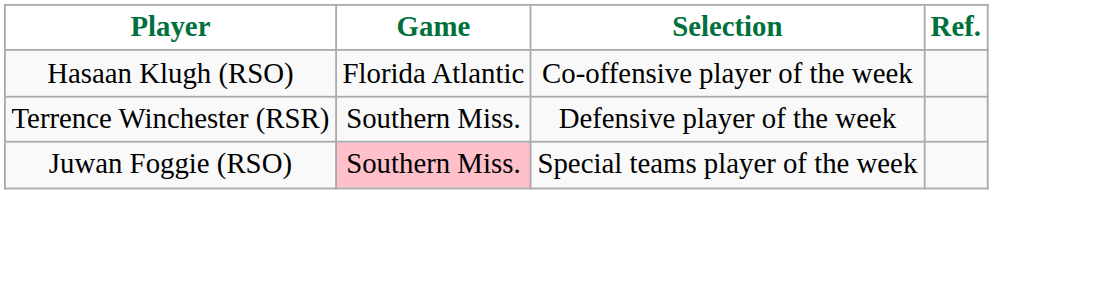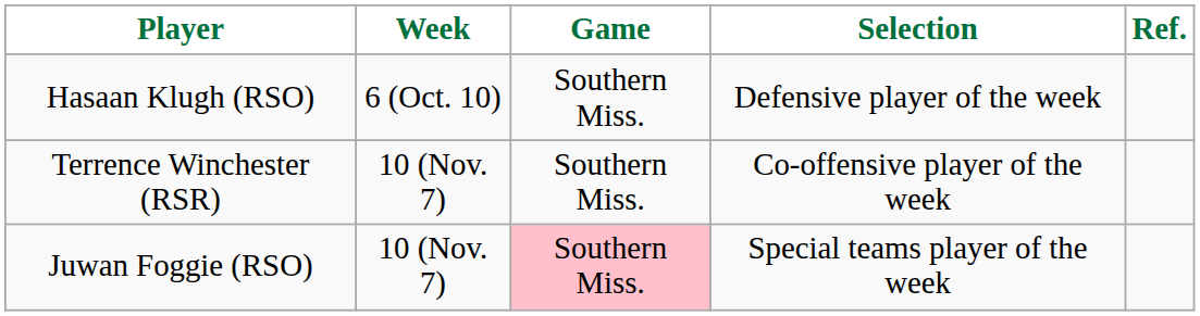+ column: Week | 6 (Oct. 10) | 10 (Nov. 7) | 10 (Nov. 7)
Hasaan Klugh (RSO) | Game: Florida Atlantic -> Southern Miss.
Hasaan Klugh (RSO) | Selection: Co-offensive player of the week -> Defensive player of the week
Terrence Winchester (RSR) | Selection: Defensive player of the week -> Co-offensive player of the week
